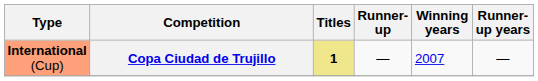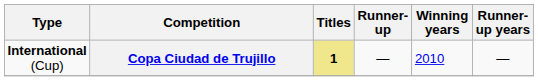Copa Ciudad de Trujillo | Type: lightsalmon background -> no background
Copa Ciudad de Trujillo | Winning years: 2007 -> 2010
